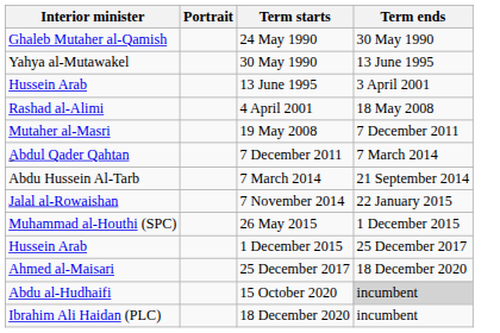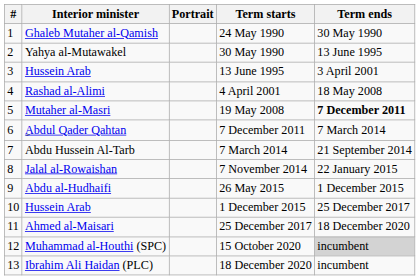+ column: # | 1 | 2 | 3 | 4 | 5 | 6 | 7 | 8 | 9 | 10 | 11 | 12 | 13
19 May 2008 | Term ends: normal -> bold
26 May 2015 | Interior minister: Muhammad al-Houthi (SPC) -> Abdu al-Hudhaifi
15 October 2020 | Interior minister: Abdu al-Hudhaifi -> Muhammad al-Houthi (SPC)
